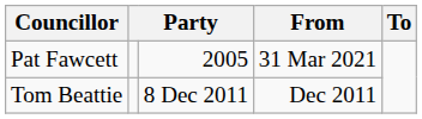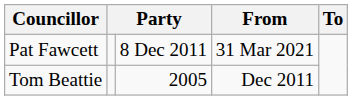Pat Fawcett | column 3: 2005 -> 8 Dec 2011
Tom Beattie | column 3: 8 Dec 2011 -> 2005
